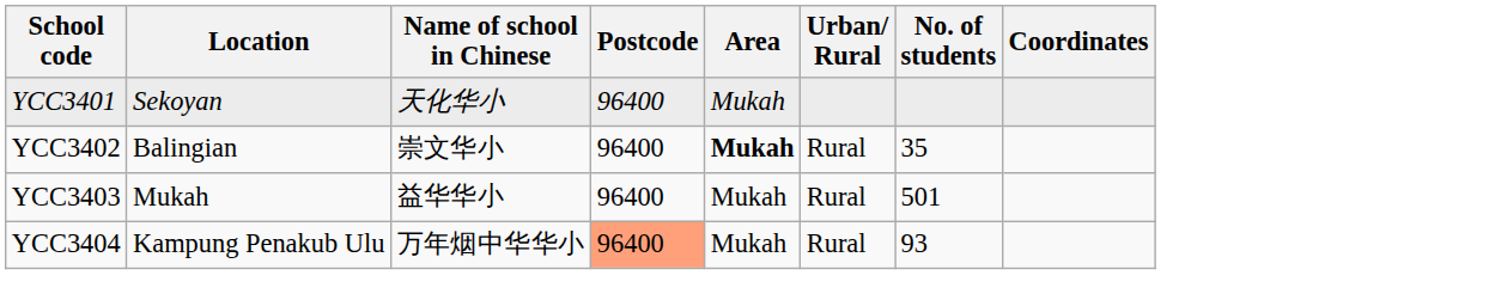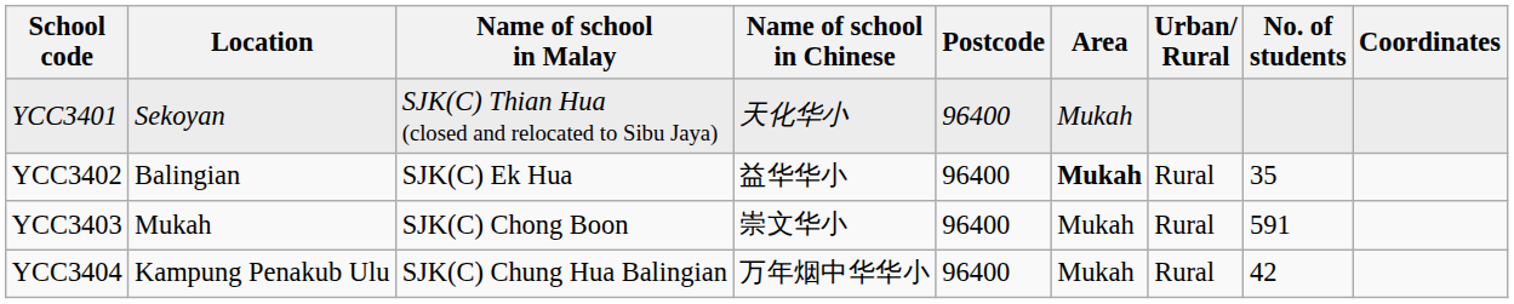+ column: Name of school in Malay | SJK(C) Thian Hua (closed and relocated to Sibu Jaya) | SJK(C) Ek Hua | SJK(C) Chong Boon | SJK(C) Chung Hua Balingian
YCC3402 | Name of school in Chinese: 崇文华小 -> 益华华小
YCC3403 | Name of school in Chinese: 益华华小 -> 崇文华小
YCC3403 | No. of students: 501 -> 591
YCC3404 | Postcode: lightsalmon background -> no background
YCC3404 | No. of students: 93 -> 42
